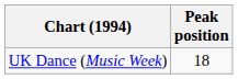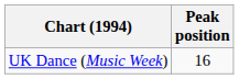UK Dance (Music Week) | Peak position: 18 -> 16
